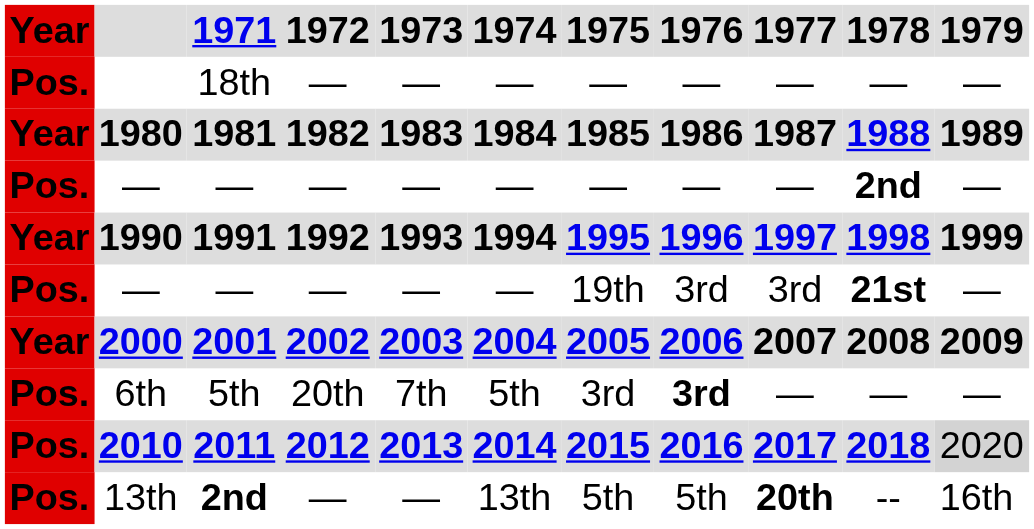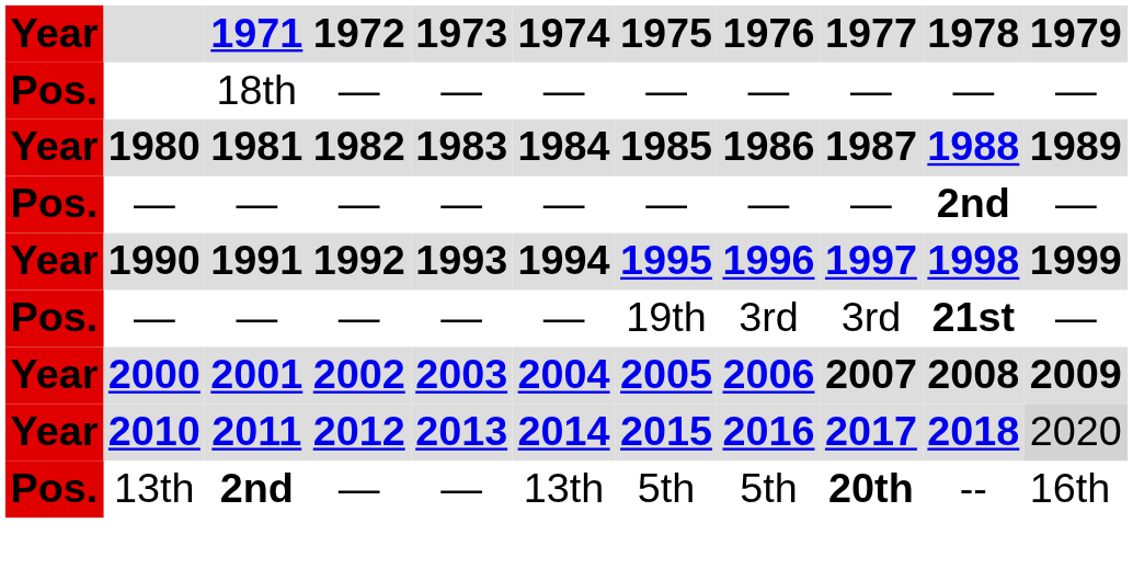- row: Pos. | 6th | 5th | 20th | 7th | 5th | 3rd | 3rd | — | — | —
2010 | Year: Pos. -> Year
